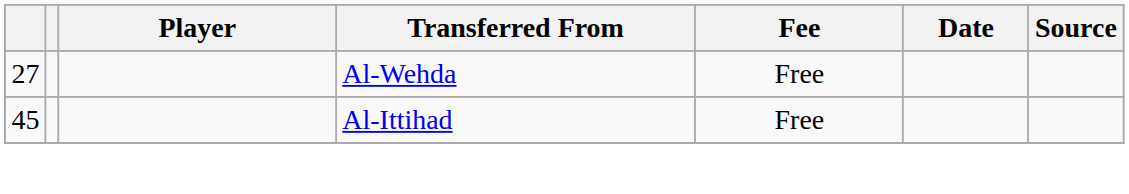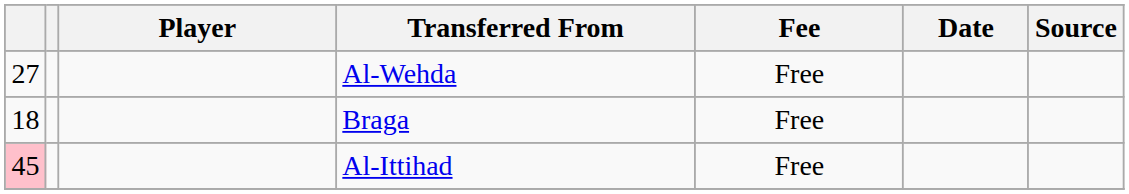+ row: 18 | Braga | Free
Al-Ittihad | column 1: no background -> pink background
